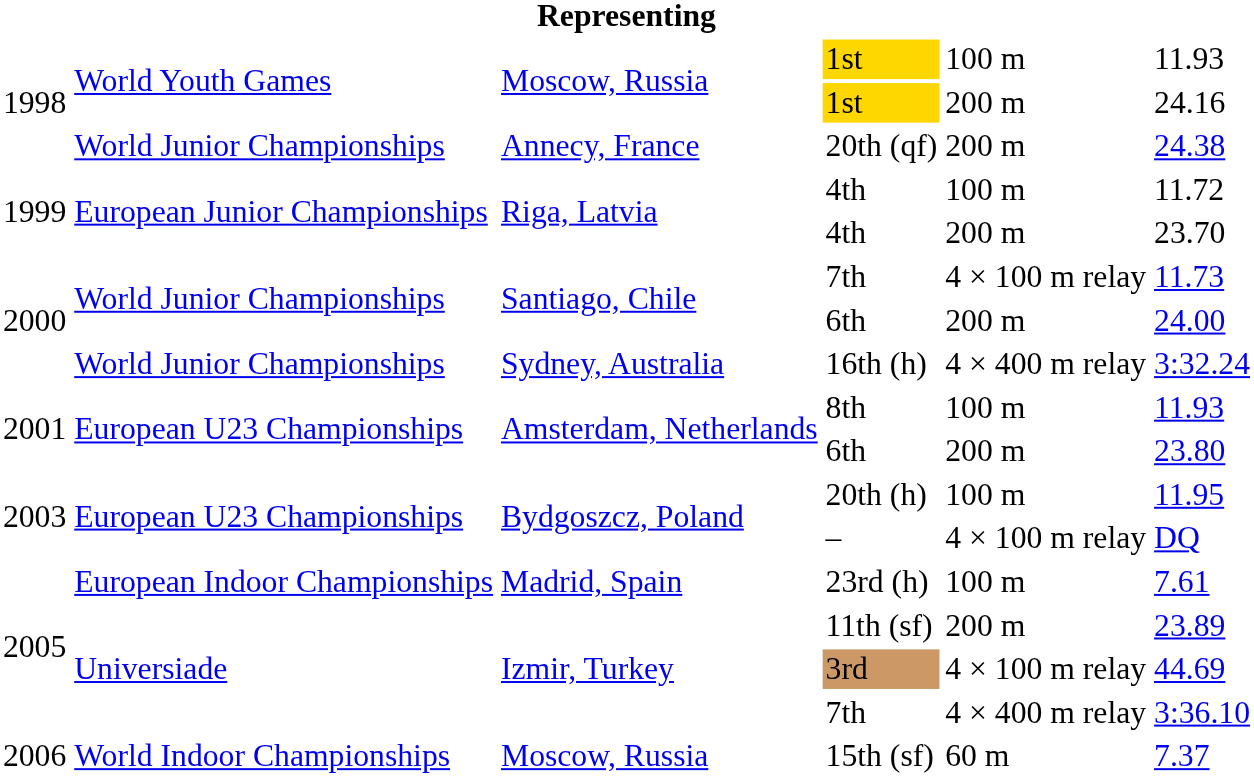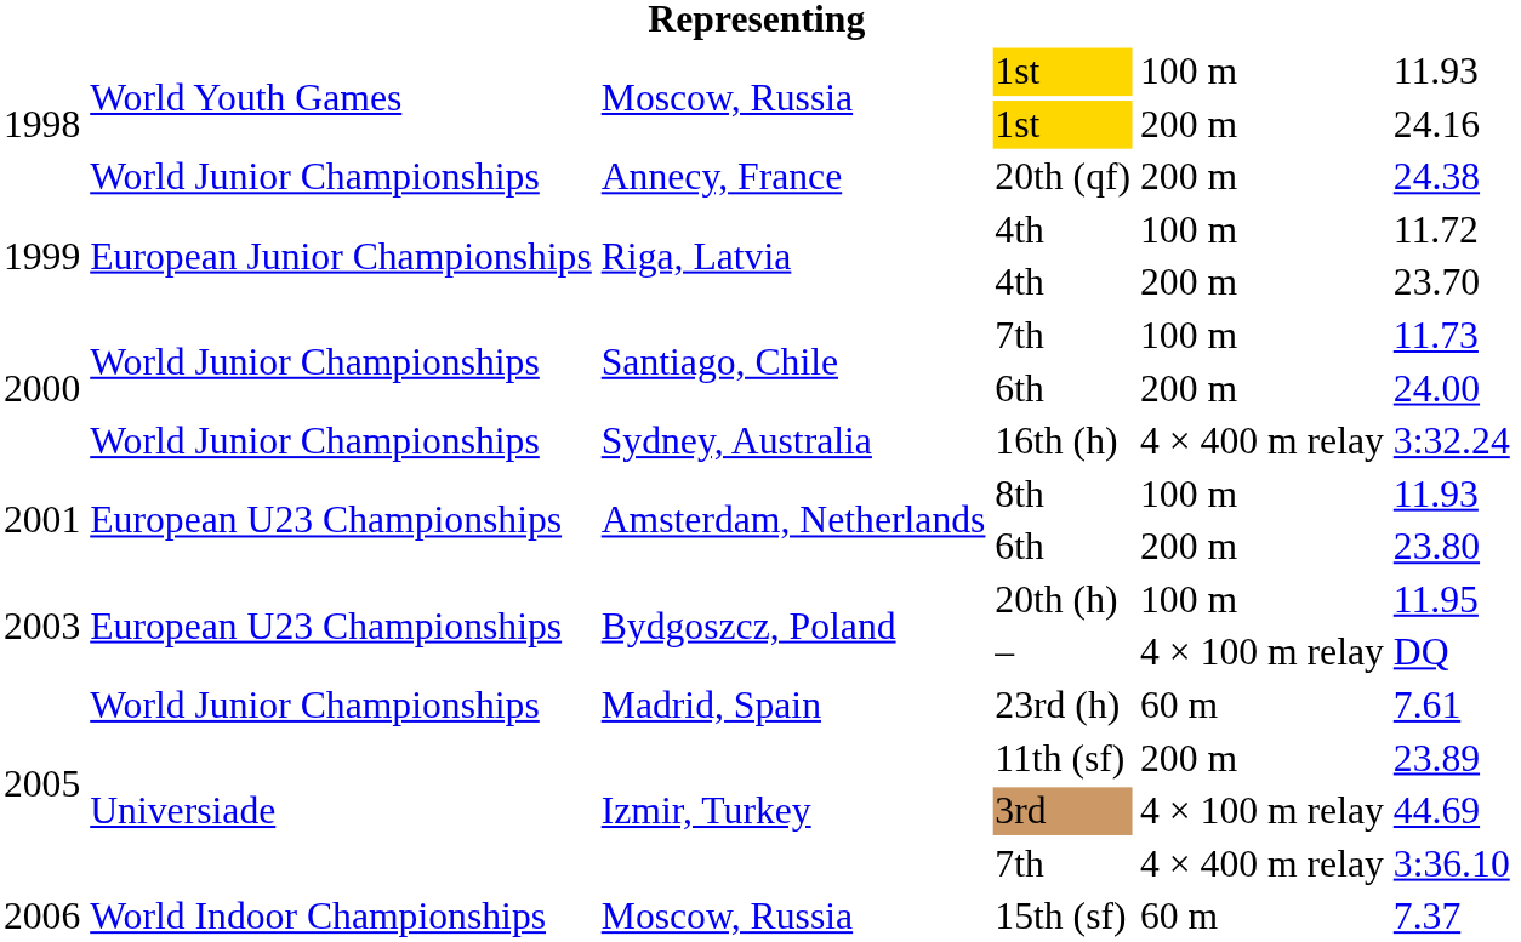Santiago, Chile / 7th | column 5: 4 × 100 m relay -> 100 m
23rd (h) | column 2: European Indoor Championships -> World Junior Championships
23rd (h) | column 5: 100 m -> 60 m
